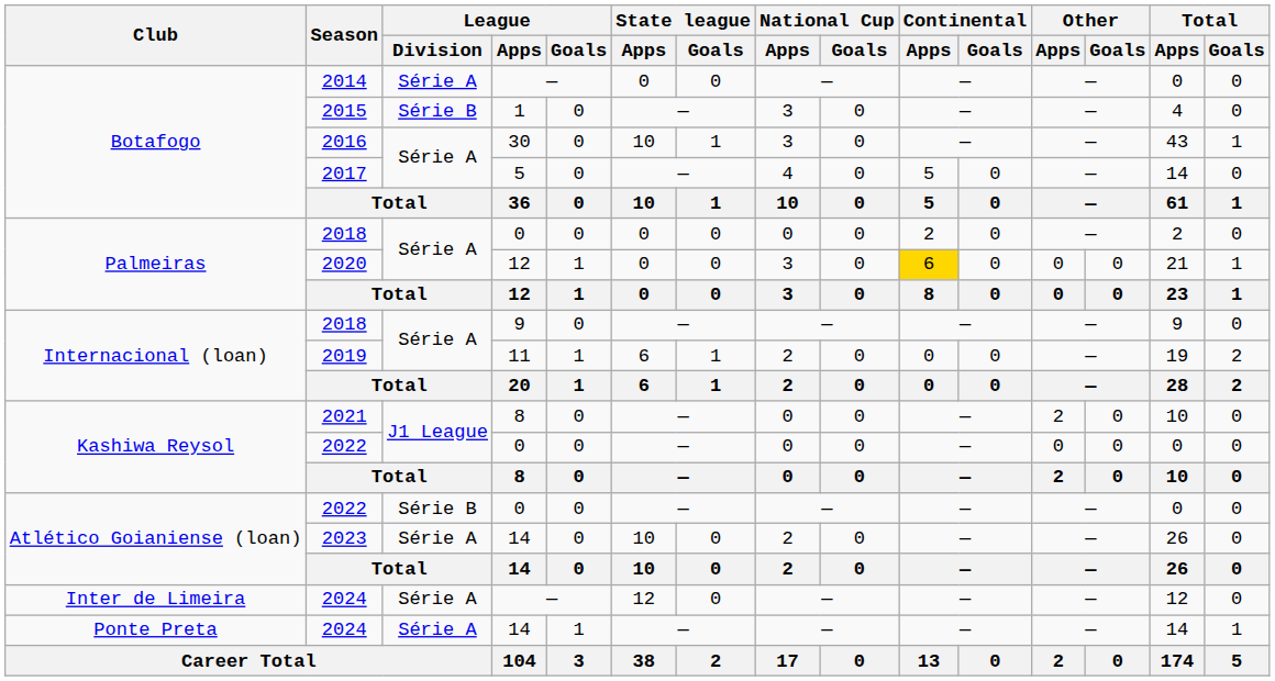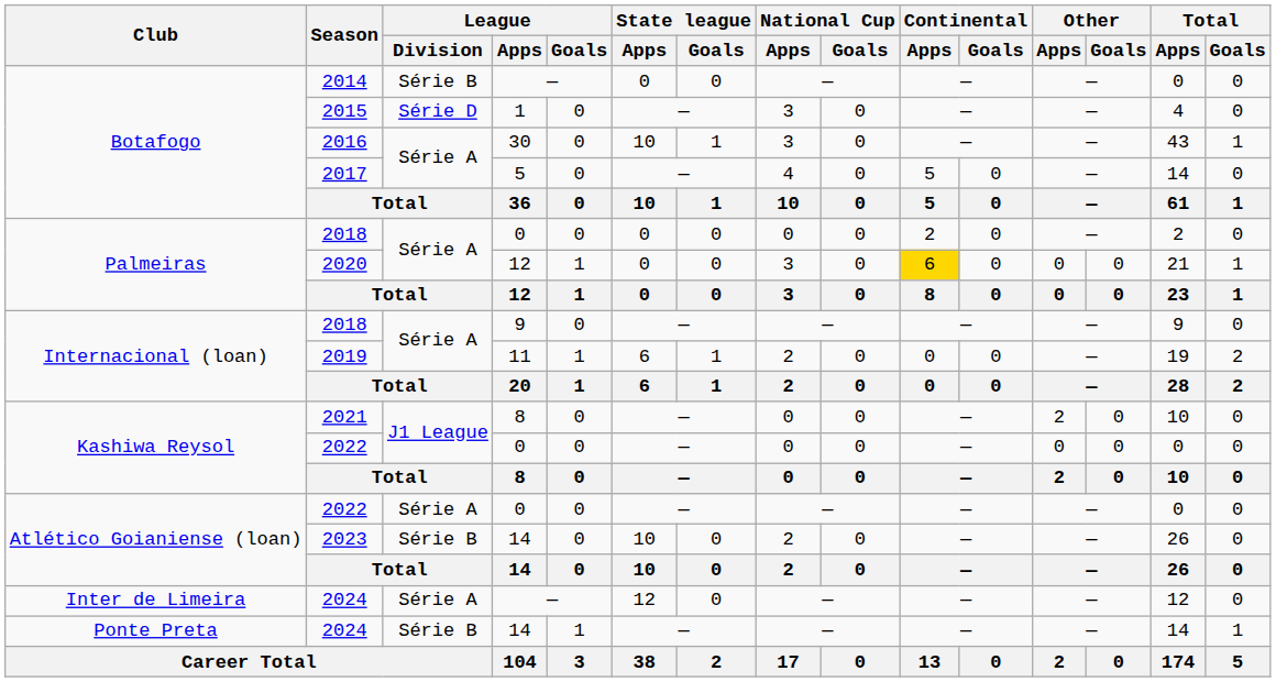2014 | League / Division: Série A -> Série B
2015 | League / Division: Série B -> Série D
Atlético Goianiense (loan) / 2022 | League / Division: Série B -> Série A
2023 | League / Division: Série A -> Série B
Ponte Preta / 2024 | League / Division: Série A -> Série B
